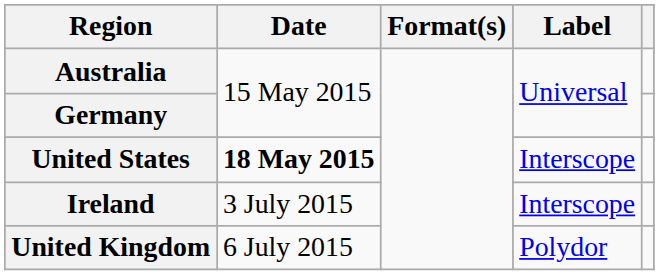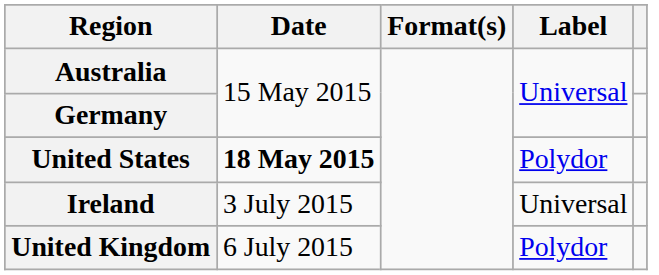United States | Label: Interscope -> Polydor
Ireland | Label: Interscope -> Universal
